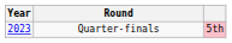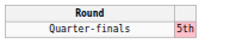- column: Year | 2023
